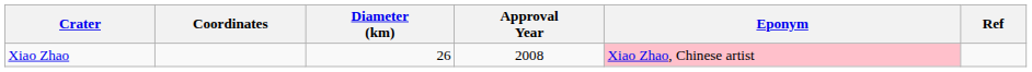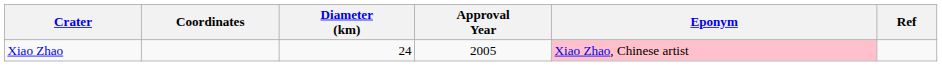Xiao Zhao | Diameter (km): 26 -> 24
Xiao Zhao | Approval Year: 2008 -> 2005
